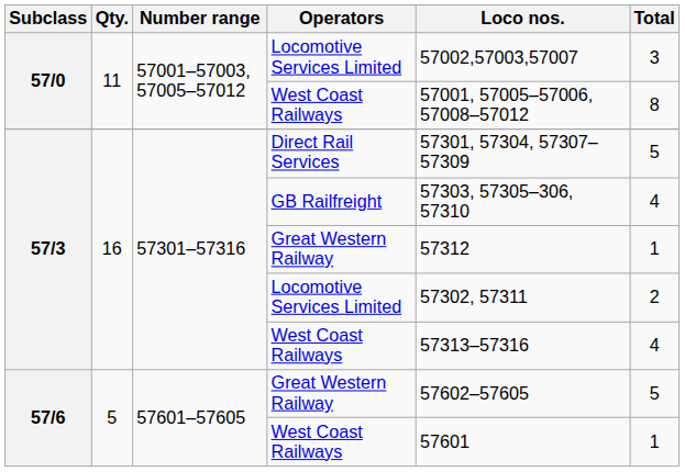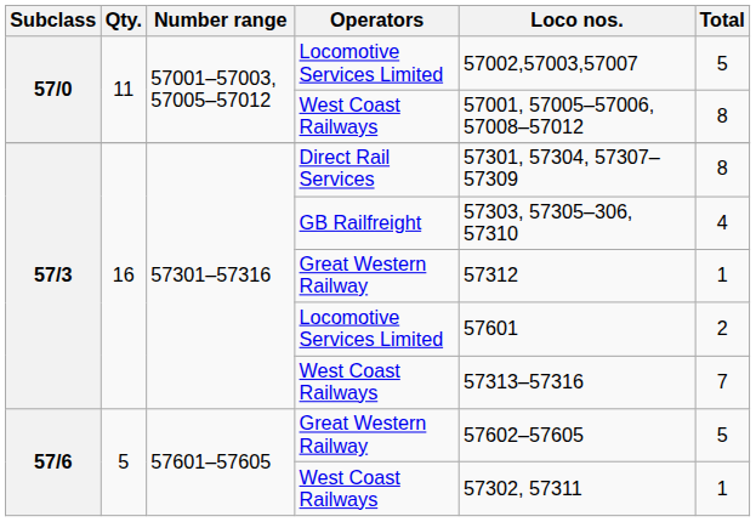57/0 / Locomotive Services Limited | Total: 3 -> 5
Direct Rail Services | Total: 5 -> 8
57/3 / Locomotive Services Limited | Loco nos.: 57302, 57311 -> 57601
57/3 / West Coast Railways | Total: 4 -> 7
57/6 / West Coast Railways | Loco nos.: 57601 -> 57302, 57311
